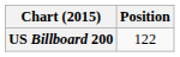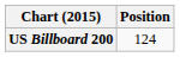US Billboard 200 | Position: 122 -> 124
